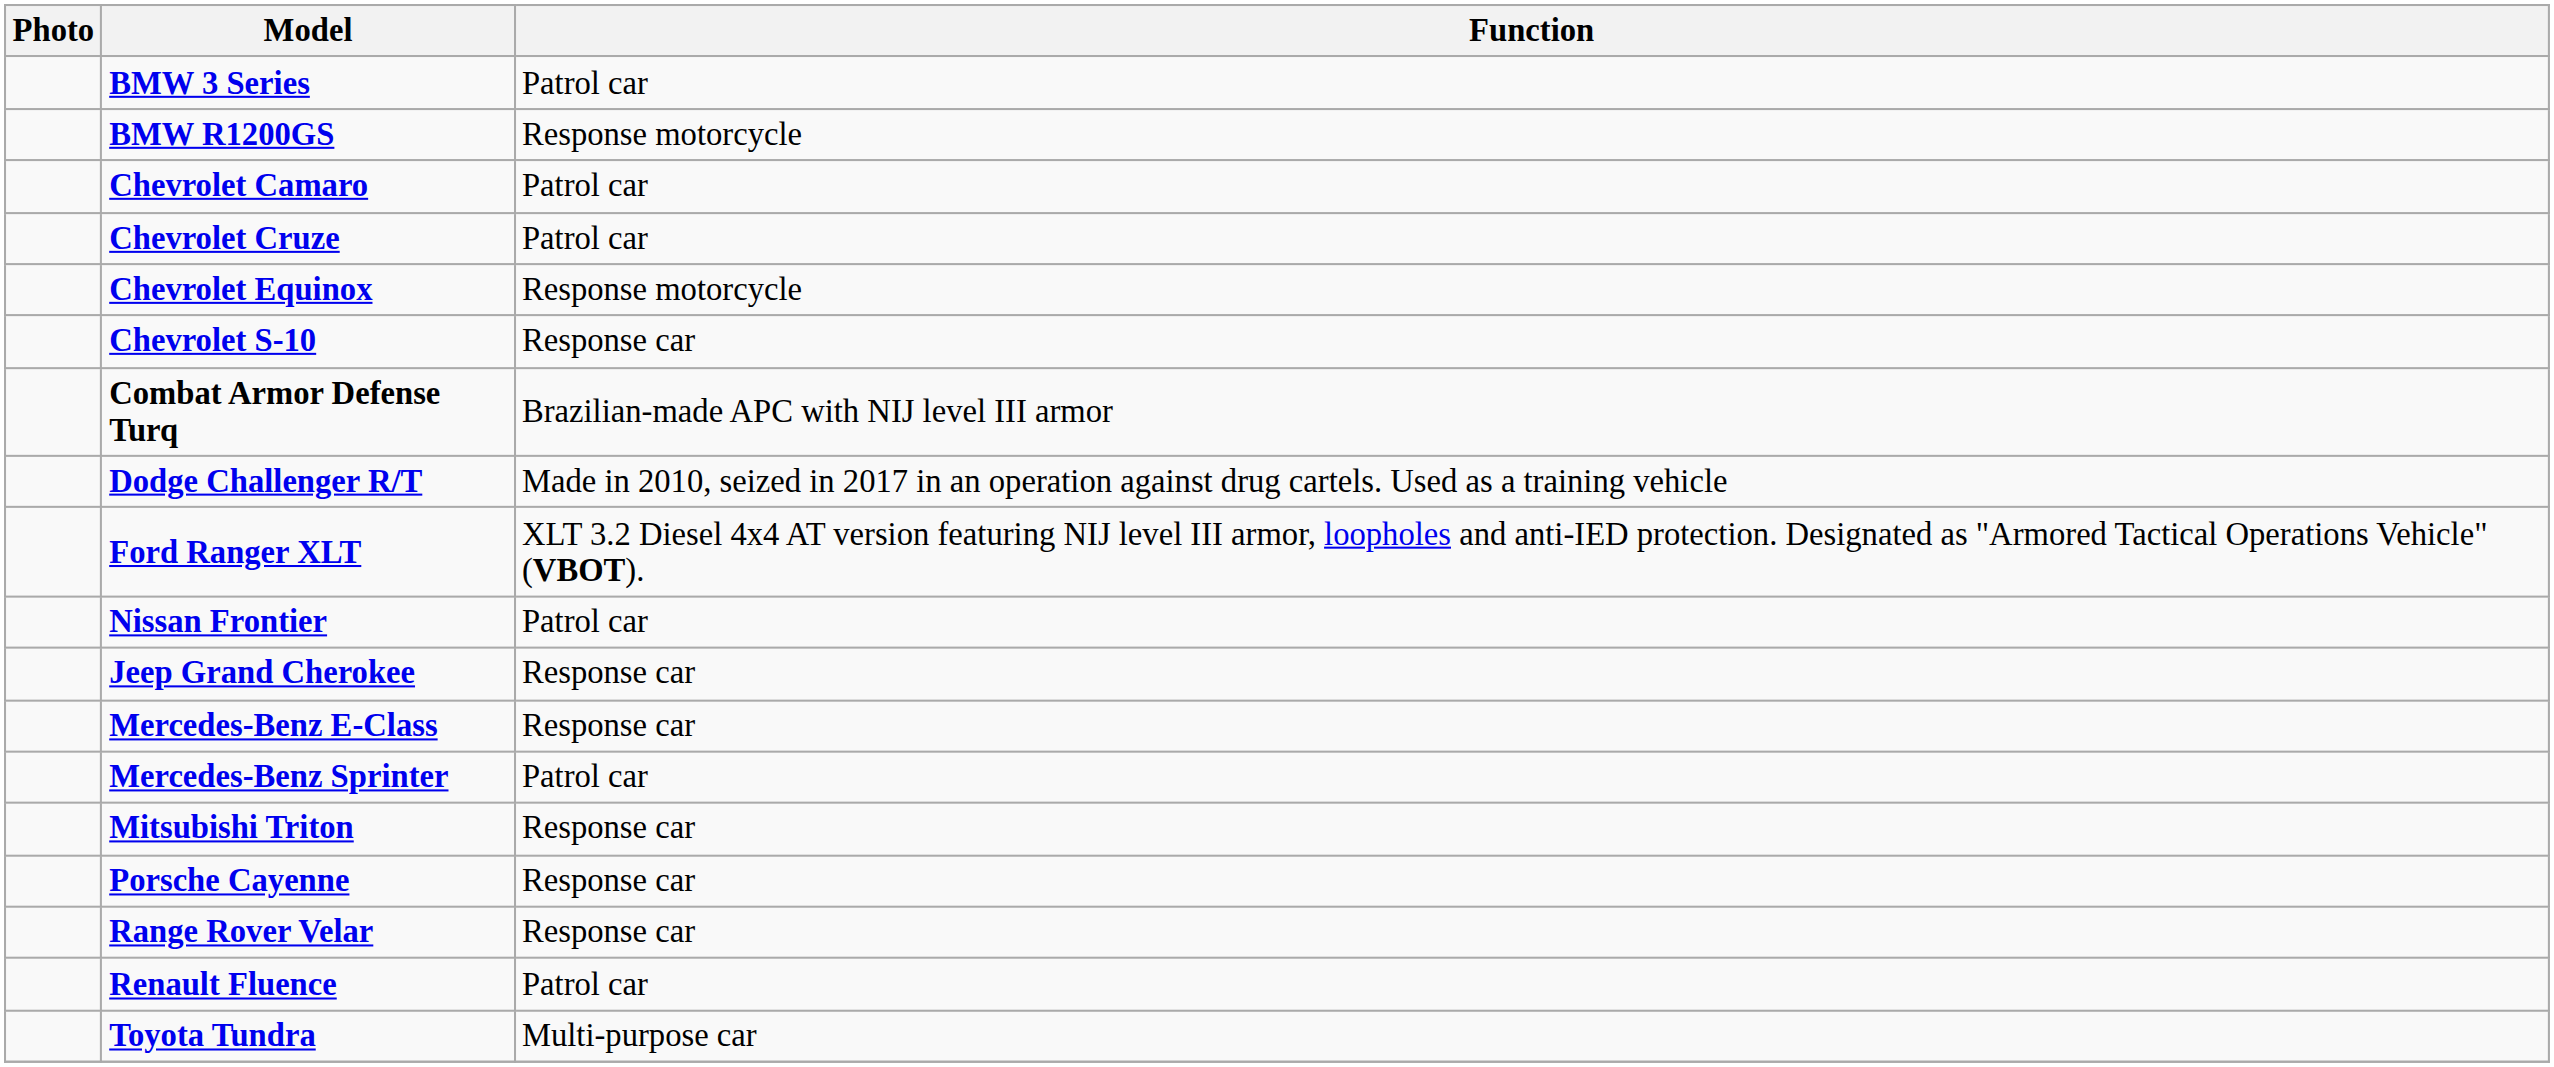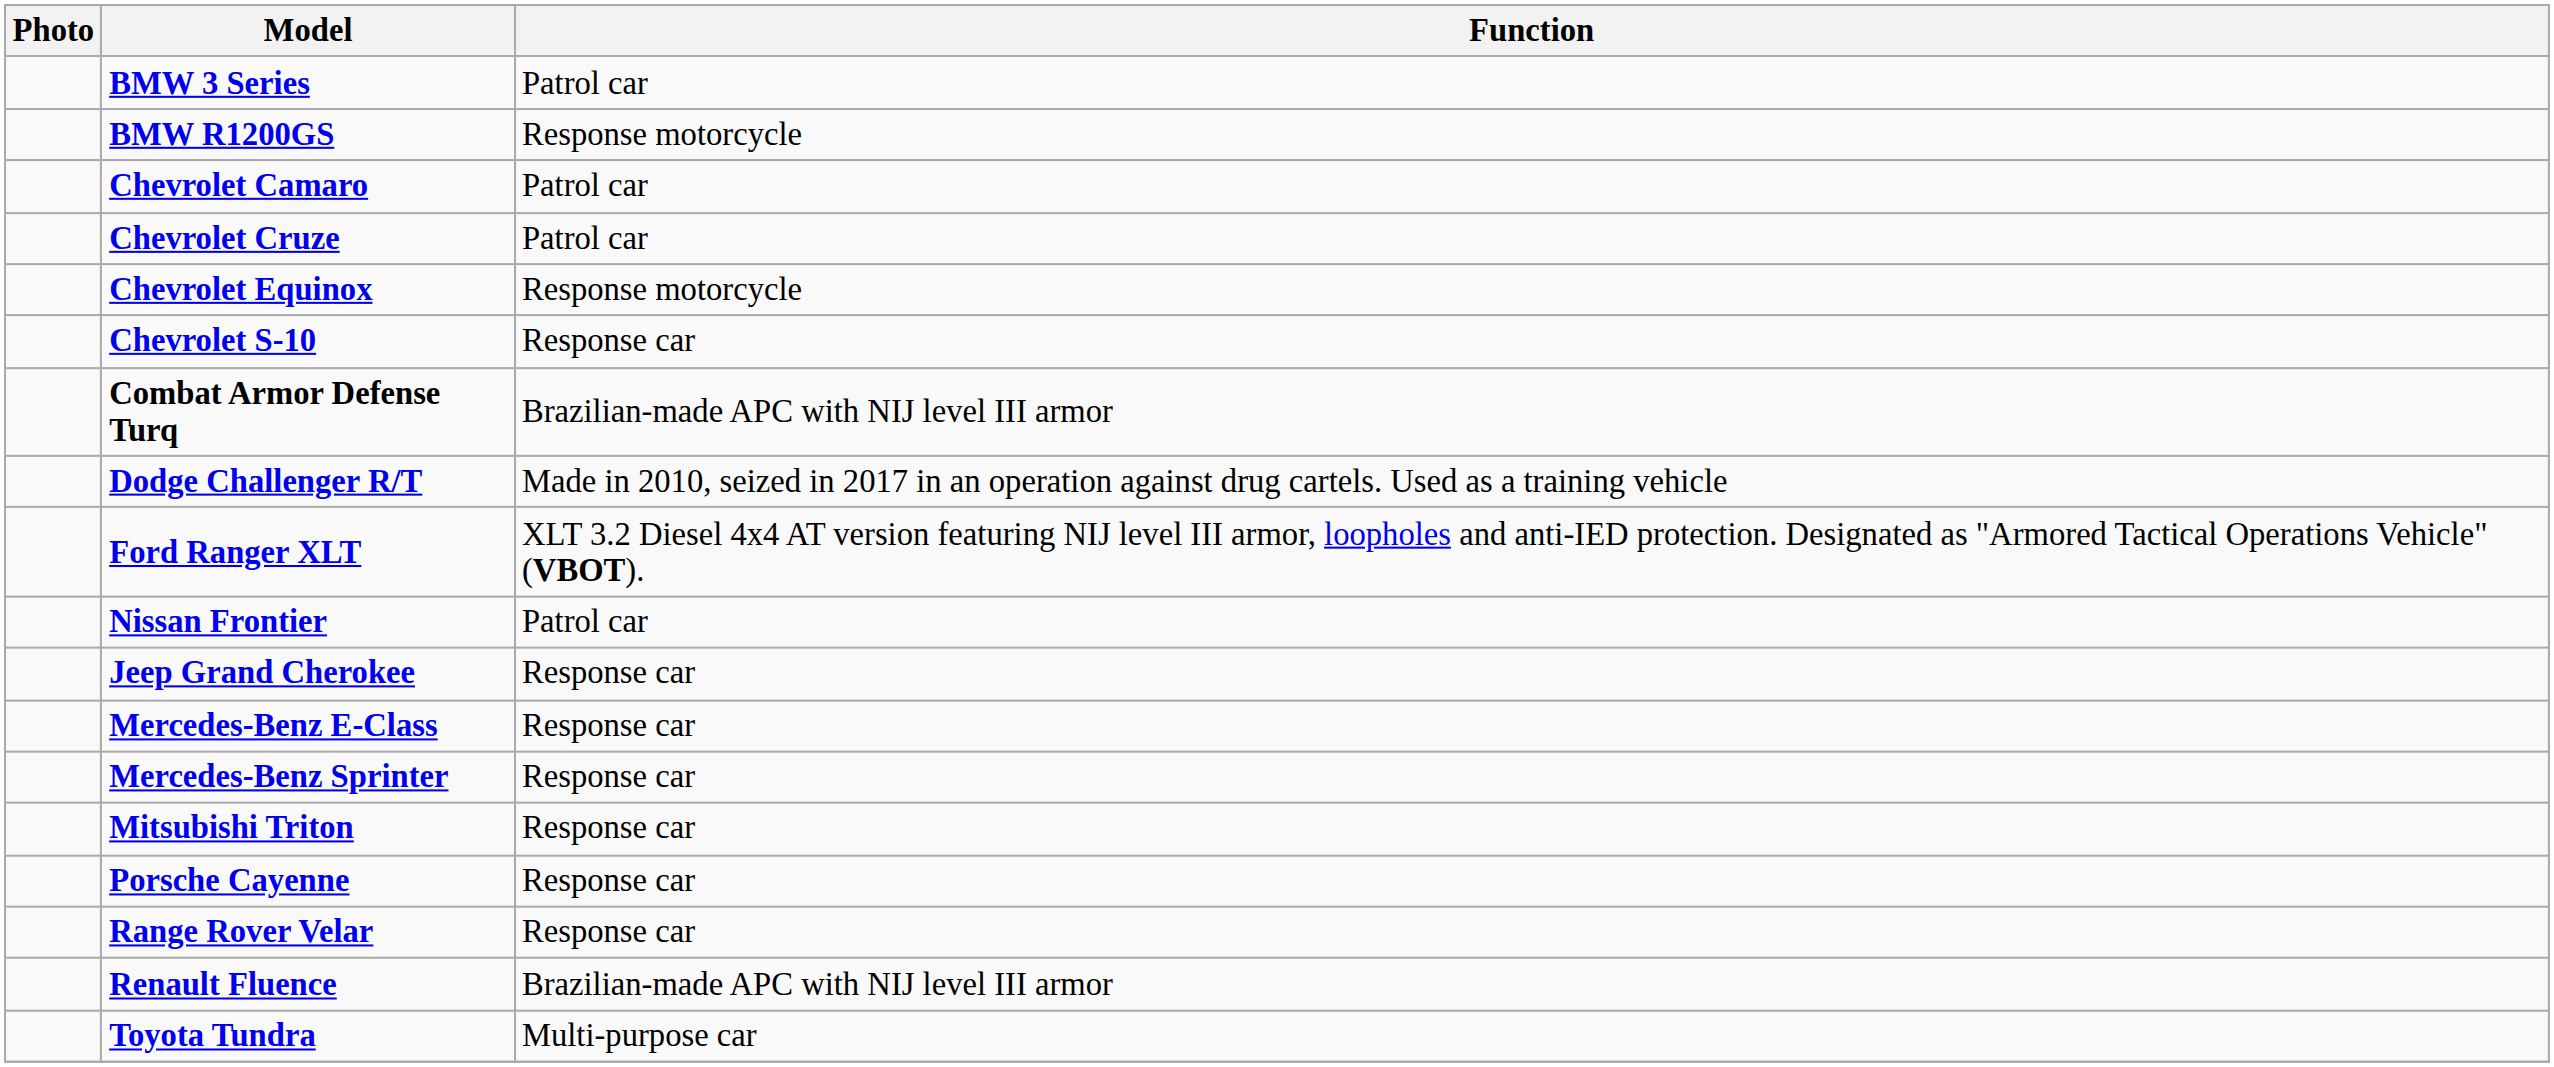Mercedes-Benz Sprinter | Function: Patrol car -> Response car
Renault Fluence | Function: Patrol car -> Brazilian-made APC with NIJ level III armor
